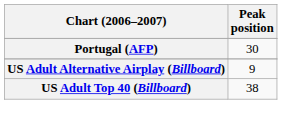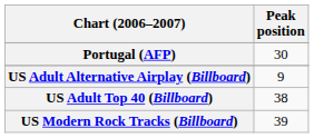+ row: US Modern Rock Tracks (Billboard) | 39
